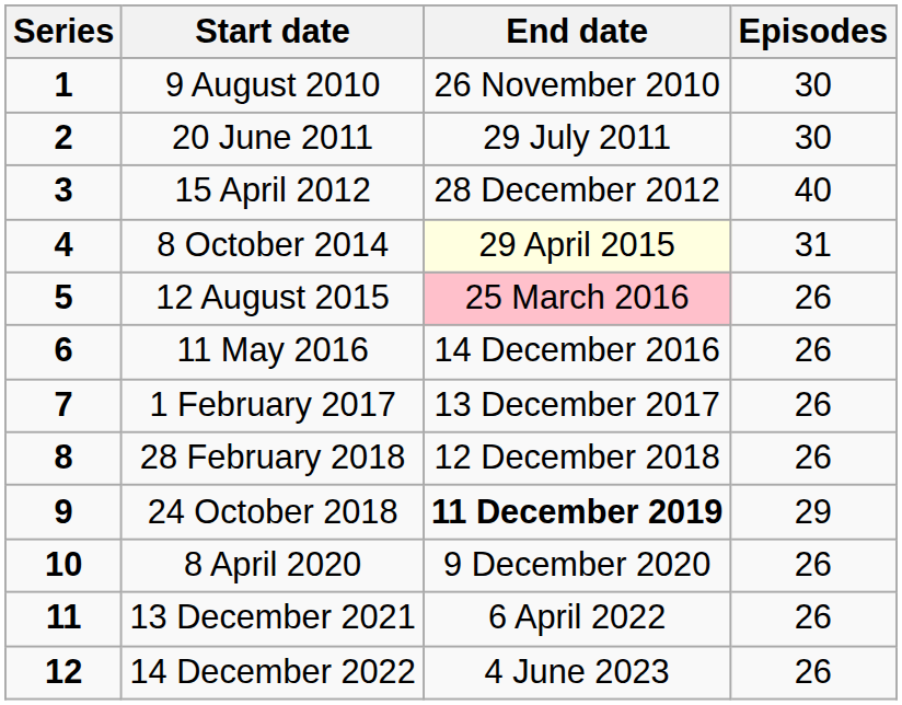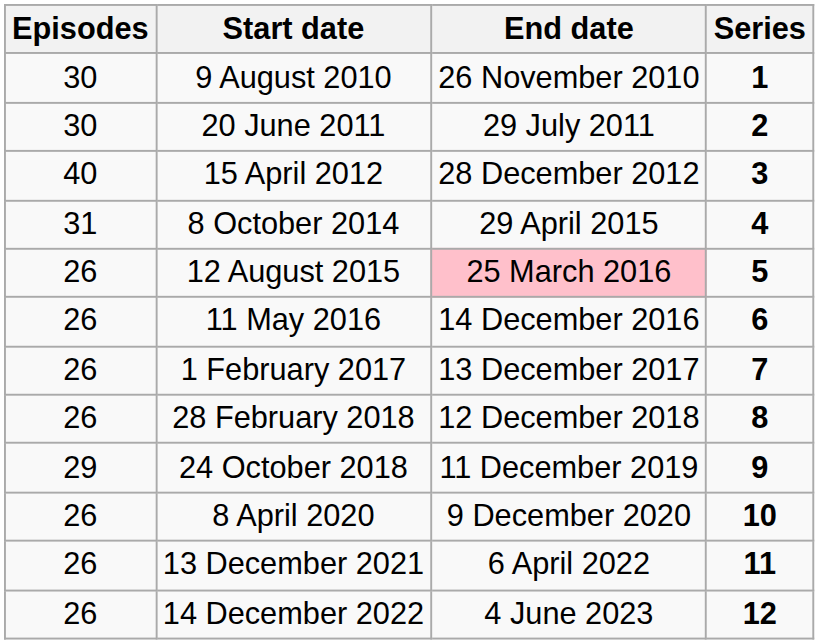columns swapped: Series <-> Episodes
8 October 2014 | End date: lightyellow background -> no background
24 October 2018 | End date: bold -> normal
